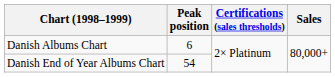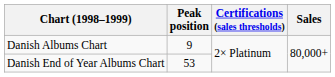Danish Albums Chart | Peak position: 6 -> 9
Danish End of Year Albums Chart | Peak position: 54 -> 53
